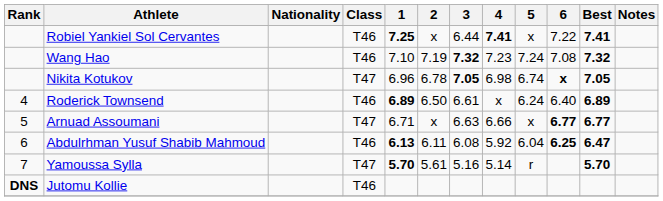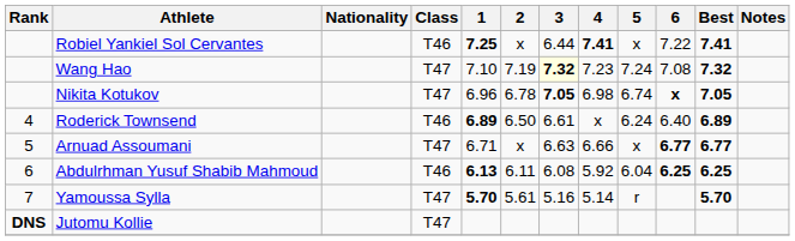Wang Hao | Class: T46 -> T47
Wang Hao | 3: no background -> lightyellow background
Abdulrhman Yusuf Shabib Mahmoud | Best: 6.47 -> 6.25
Jutomu Kollie | Class: T46 -> T47
